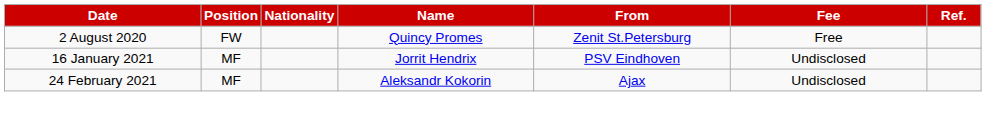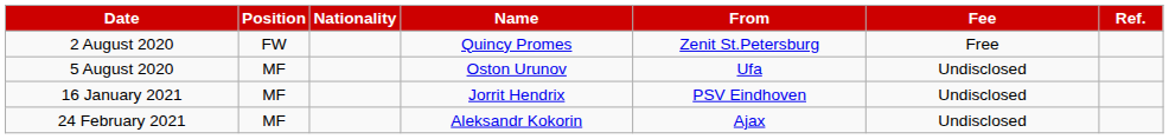+ row: 5 August 2020 | MF | Oston Urunov | Ufa | Undisclosed
